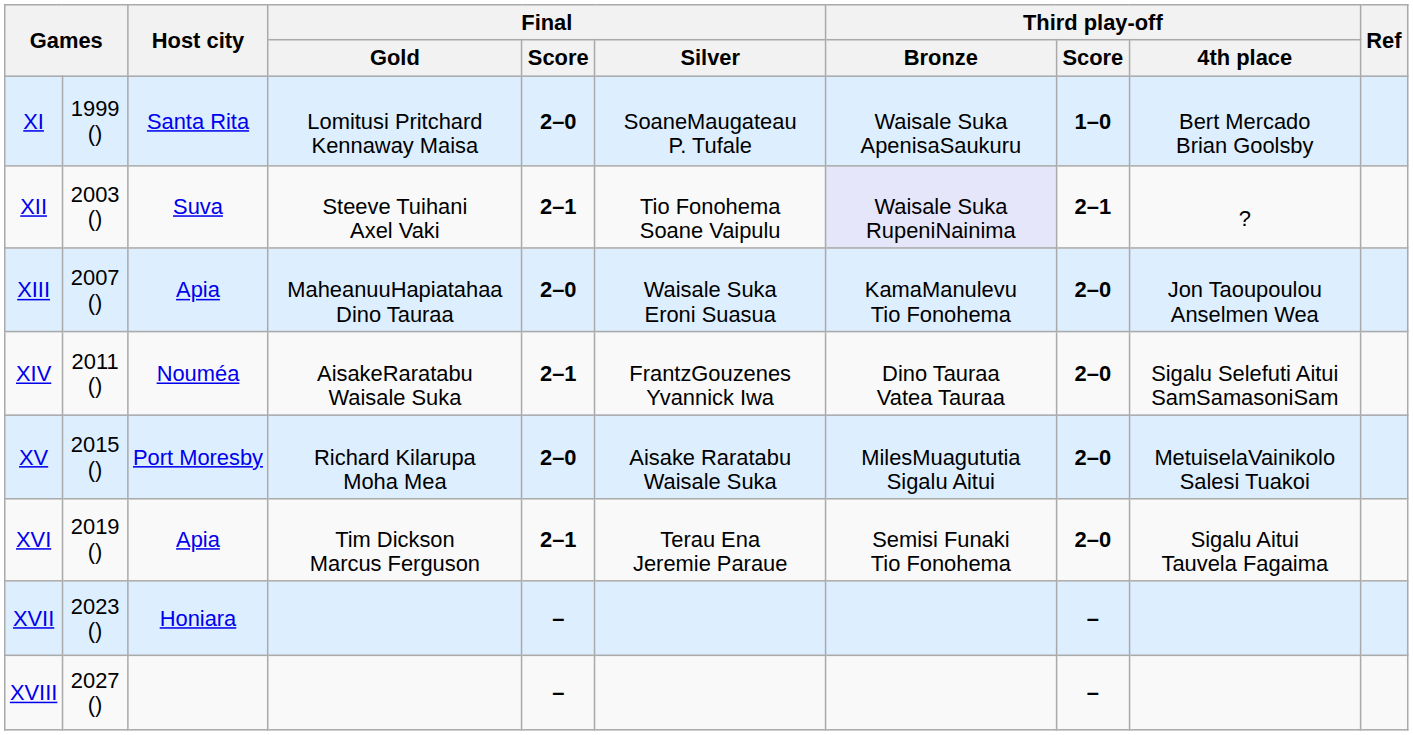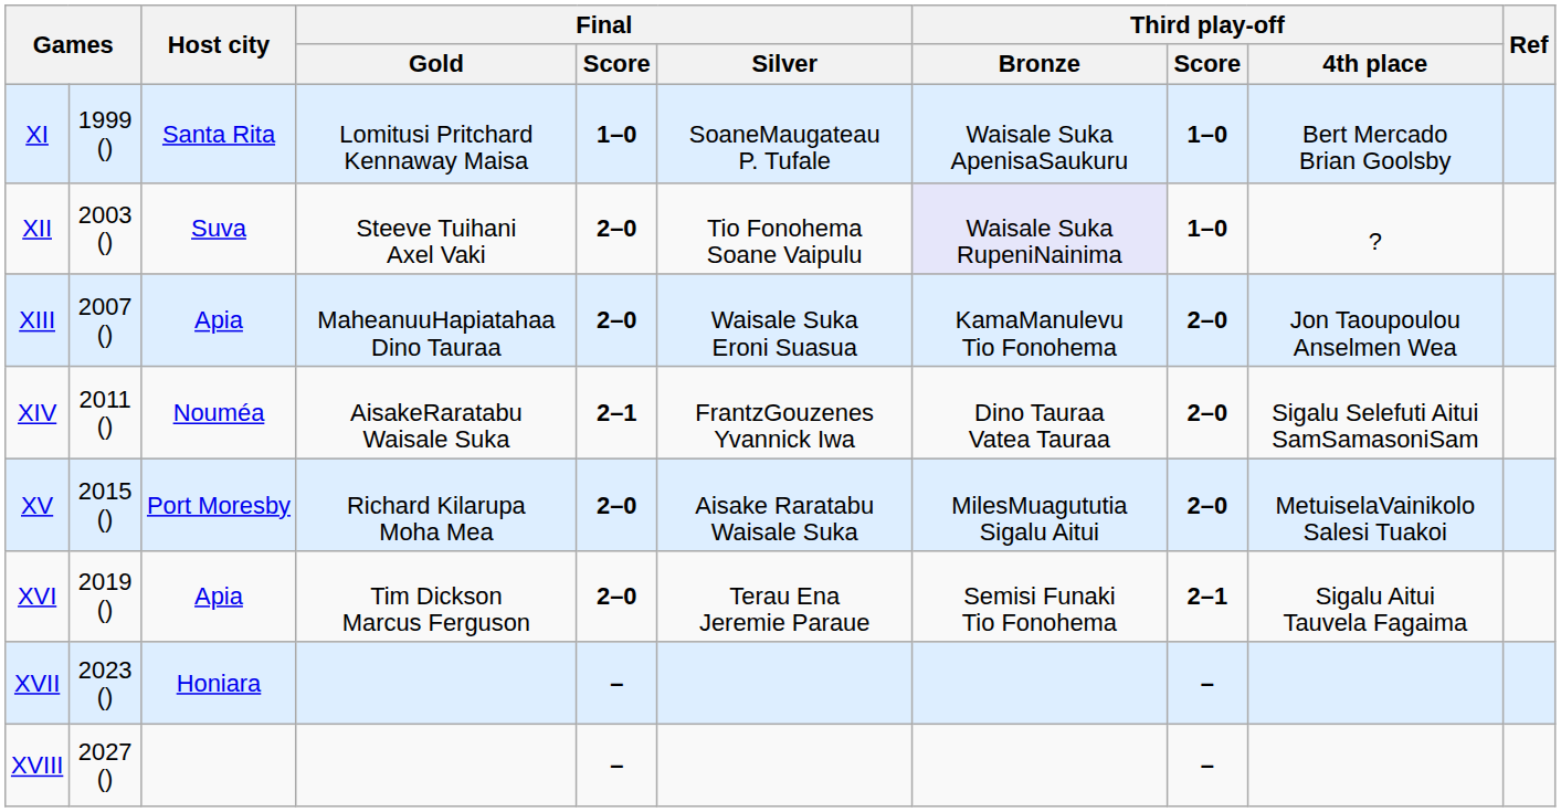XI | Final / Score: 2–0 -> 1–0
XII | Final / Score: 2–1 -> 2–0
XII | Third play-off / Score: 2–1 -> 1–0
XVI | Final / Score: 2–1 -> 2–0
XVI | Third play-off / Score: 2–0 -> 2–1
